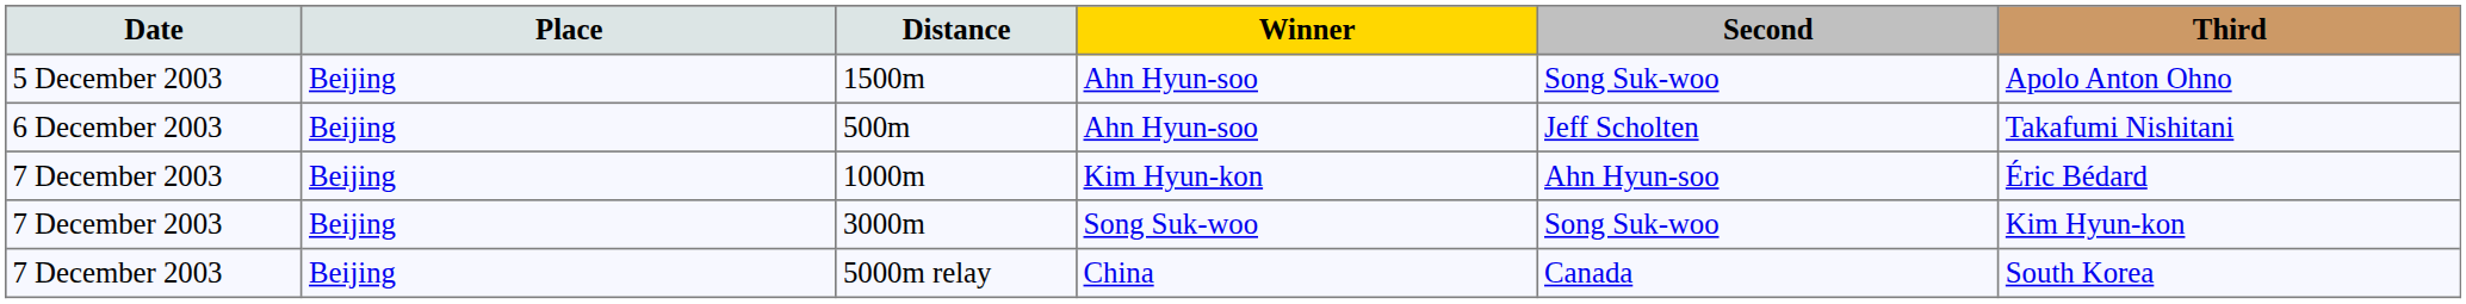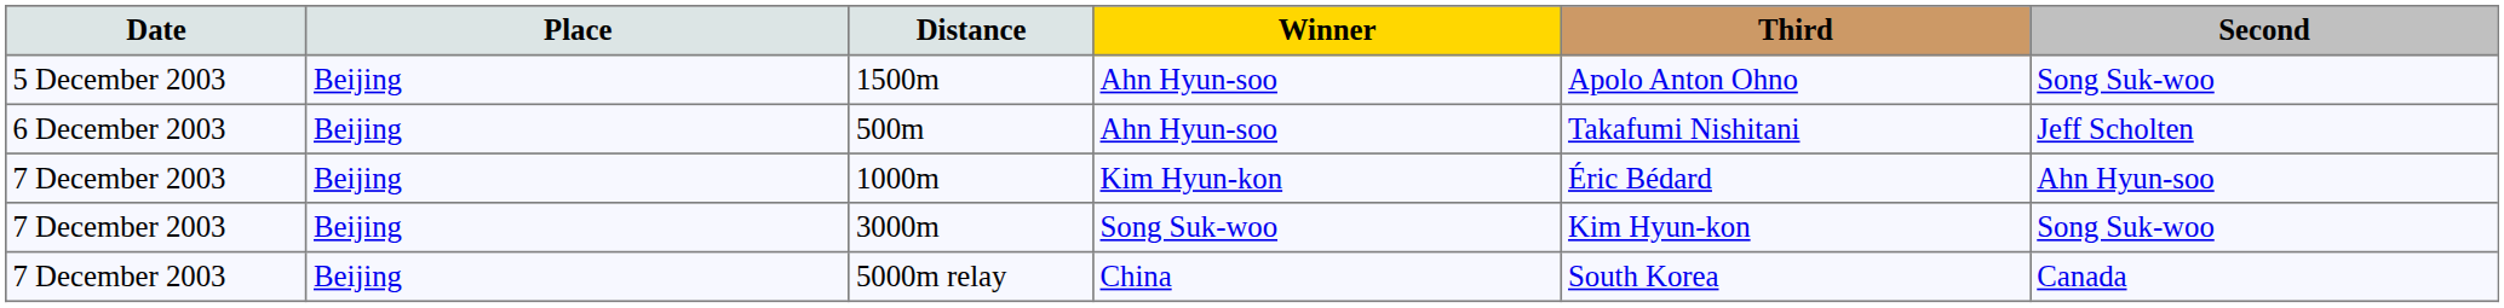columns swapped: Second <-> Third
